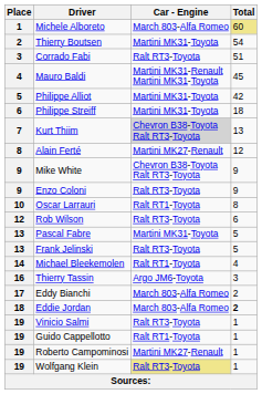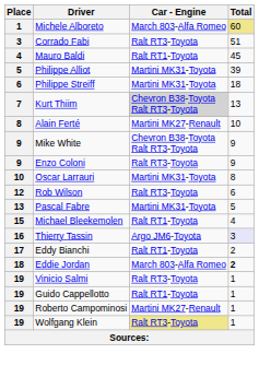- row: 2 | Thierry Boutsen | Martini MK31-Toyota | 54
Mauro Baldi | Car - Engine: Martini MK31-Renault Martini MK31-Toyota -> Ralt RT1-Toyota
Philippe Alliot | Total: 42 -> 39
Alain Ferté | Total: 12 -> 10
Oscar Larrauri | Car - Engine: Ralt RT1-Toyota -> Martini MK31-Toyota
- row: 13 | Frank Jelinski | Ralt RT3-Toyota | 5
Michael Bleekemolen | Place: 14 -> 15
Thierry Tassin | Total: no background -> lavender background
Eddy Bianchi | Car - Engine: March 803-Alfa Romeo -> Ralt RT1-Toyota
